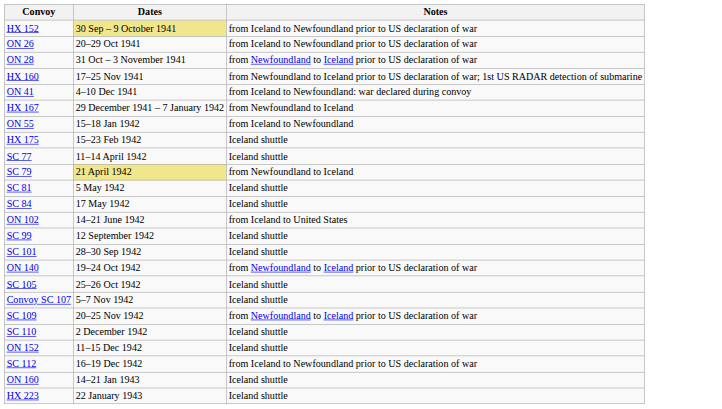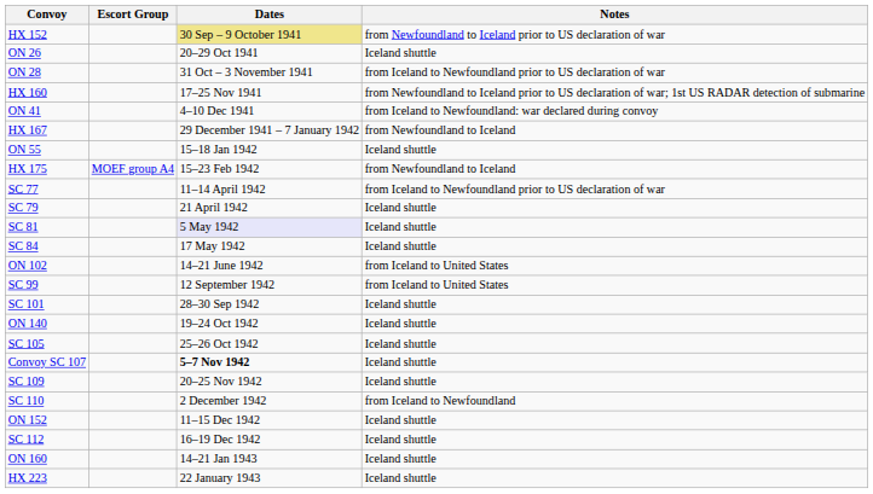+ column: Escort Group | MOEF group A4
HX 152 | Notes: from Iceland to Newfoundland prior to US declaration of war -> from Newfoundland to Iceland prior to US declaration of war
ON 26 | Notes: from Iceland to Newfoundland prior to US declaration of war -> Iceland shuttle
ON 28 | Notes: from Newfoundland to Iceland prior to US declaration of war -> from Iceland to Newfoundland prior to US declaration of war
ON 55 | Notes: from Iceland to Newfoundland -> Iceland shuttle
HX 175 | Notes: Iceland shuttle -> from Newfoundland to Iceland
SC 77 | Notes: Iceland shuttle -> from Iceland to Newfoundland prior to US declaration of war
SC 79 | Dates: khaki background -> no background
SC 79 | Notes: from Newfoundland to Iceland -> Iceland shuttle
SC 81 | Dates: no background -> lavender background
SC 99 | Notes: Iceland shuttle -> from Iceland to United States
ON 140 | Notes: from Newfoundland to Iceland prior to US declaration of war -> Iceland shuttle
Convoy SC 107 | Dates: normal -> bold
SC 109 | Notes: from Newfoundland to Iceland prior to US declaration of war -> Iceland shuttle
SC 110 | Notes: Iceland shuttle -> from Iceland to Newfoundland
SC 112 | Notes: from Iceland to Newfoundland prior to US declaration of war -> Iceland shuttle
